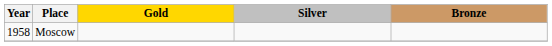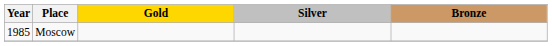Moscow | Year: 1958 -> 1985
